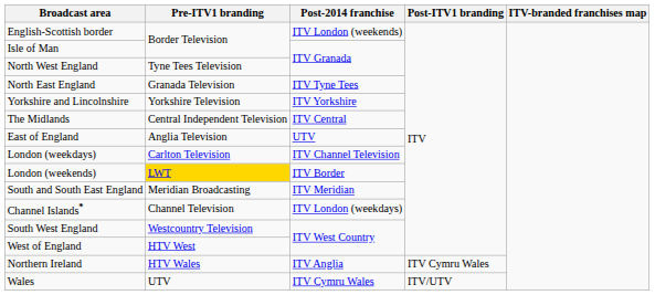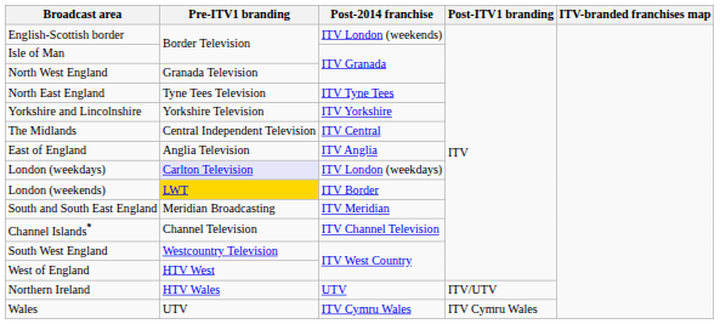North West England | Pre-ITV1 branding: Tyne Tees Television -> Granada Television
North East England | Pre-ITV1 branding: Granada Television -> Tyne Tees Television
East of England | Post-2014 franchise: UTV -> ITV Anglia
London (weekdays) | Pre-ITV1 branding: no background -> lavender background
London (weekdays) | Post-2014 franchise: ITV Channel Television -> ITV London (weekdays)
Channel Islands* | Post-2014 franchise: ITV London (weekdays) -> ITV Channel Television
Northern Ireland | Post-2014 franchise: ITV Anglia -> UTV
Northern Ireland | Post-ITV1 branding: ITV Cymru Wales -> ITV/UTV
Wales | Post-ITV1 branding: ITV/UTV -> ITV Cymru Wales
